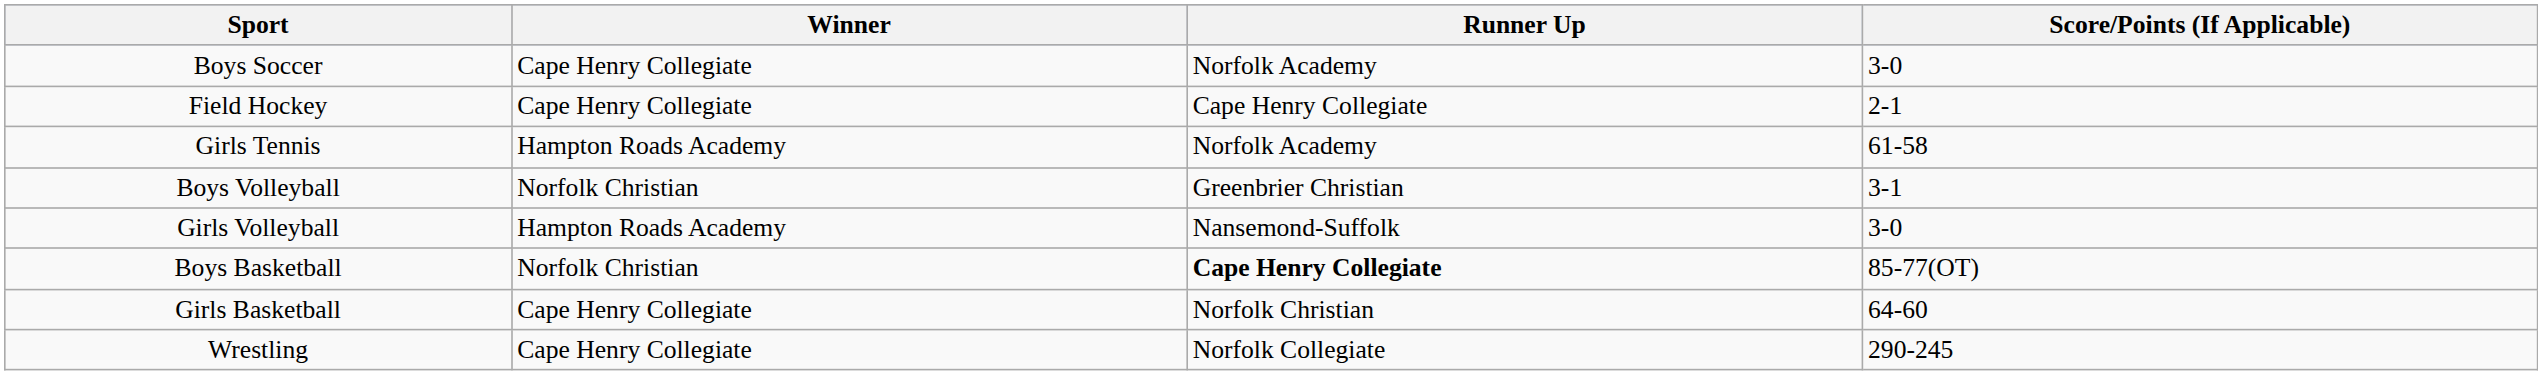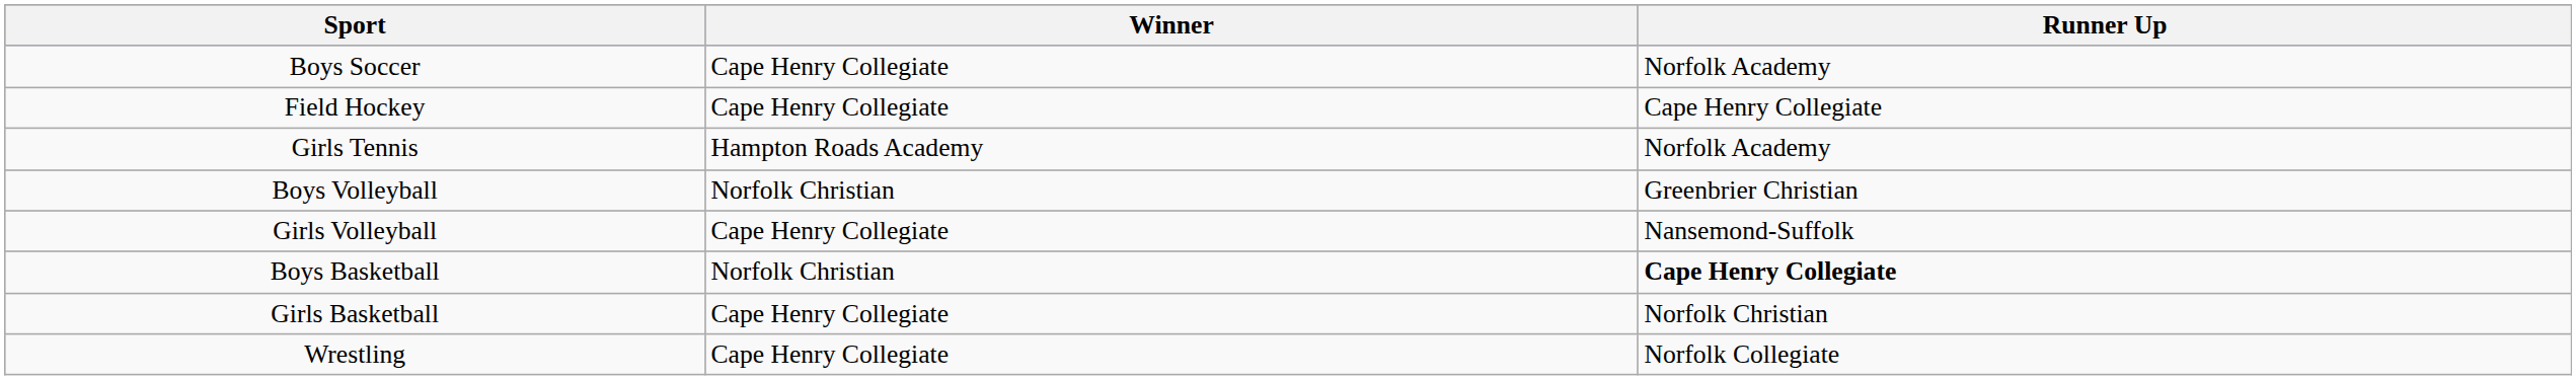- column: Score/Points (If Applicable) | 3-0 | 2-1 | 61-58 | 3-1 | 3-0 | 85-77(OT) | 64-60 | 290-245
Girls Volleyball | Winner: Hampton Roads Academy -> Cape Henry Collegiate
